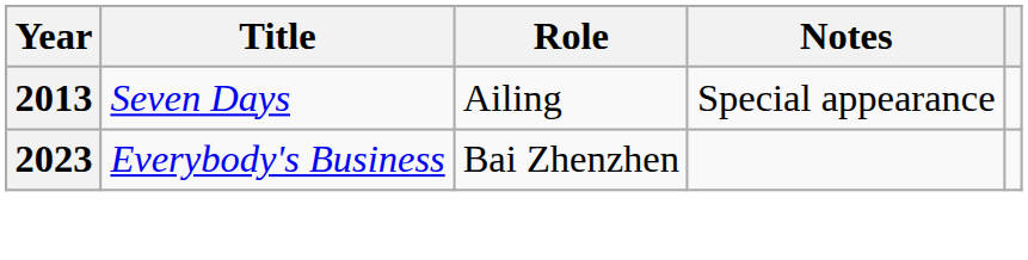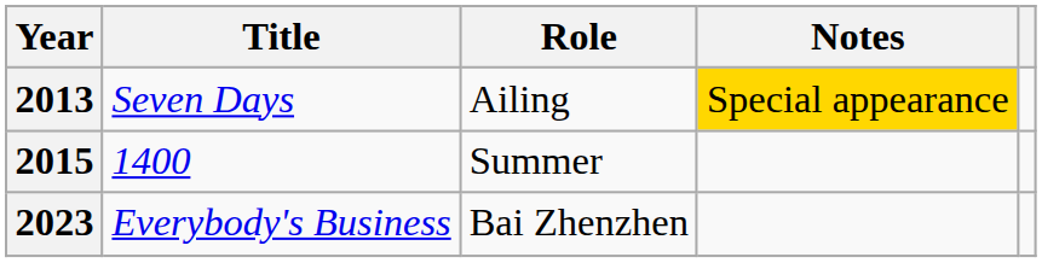2013 | Notes: no background -> gold background
+ row: 2015 | 1400 | Summer
